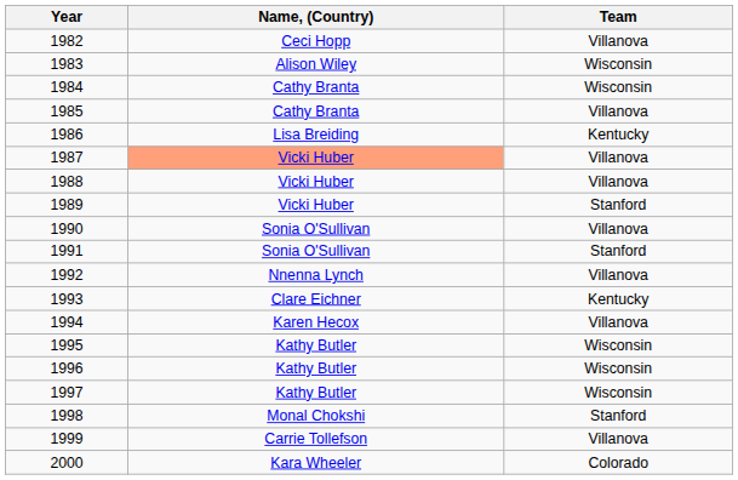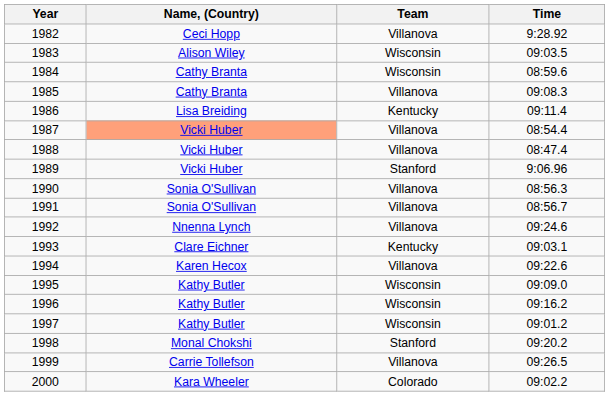+ column: Time | 9:28.92 | 09:03.5 | 08:59.6 | 09:08.3 | 09:11.4 | 08:54.4 | 08:47.4 | 9:06.96 | 08:56.3 | 08:56.7 | 09:24.6 | 09:03.1 | 09:22.6 | 09:09.0 | 09:16.2 | 09:01.2 | 09:20.2 | 09:26.5 | 09:02.2
1991 | Team: Stanford -> Villanova
